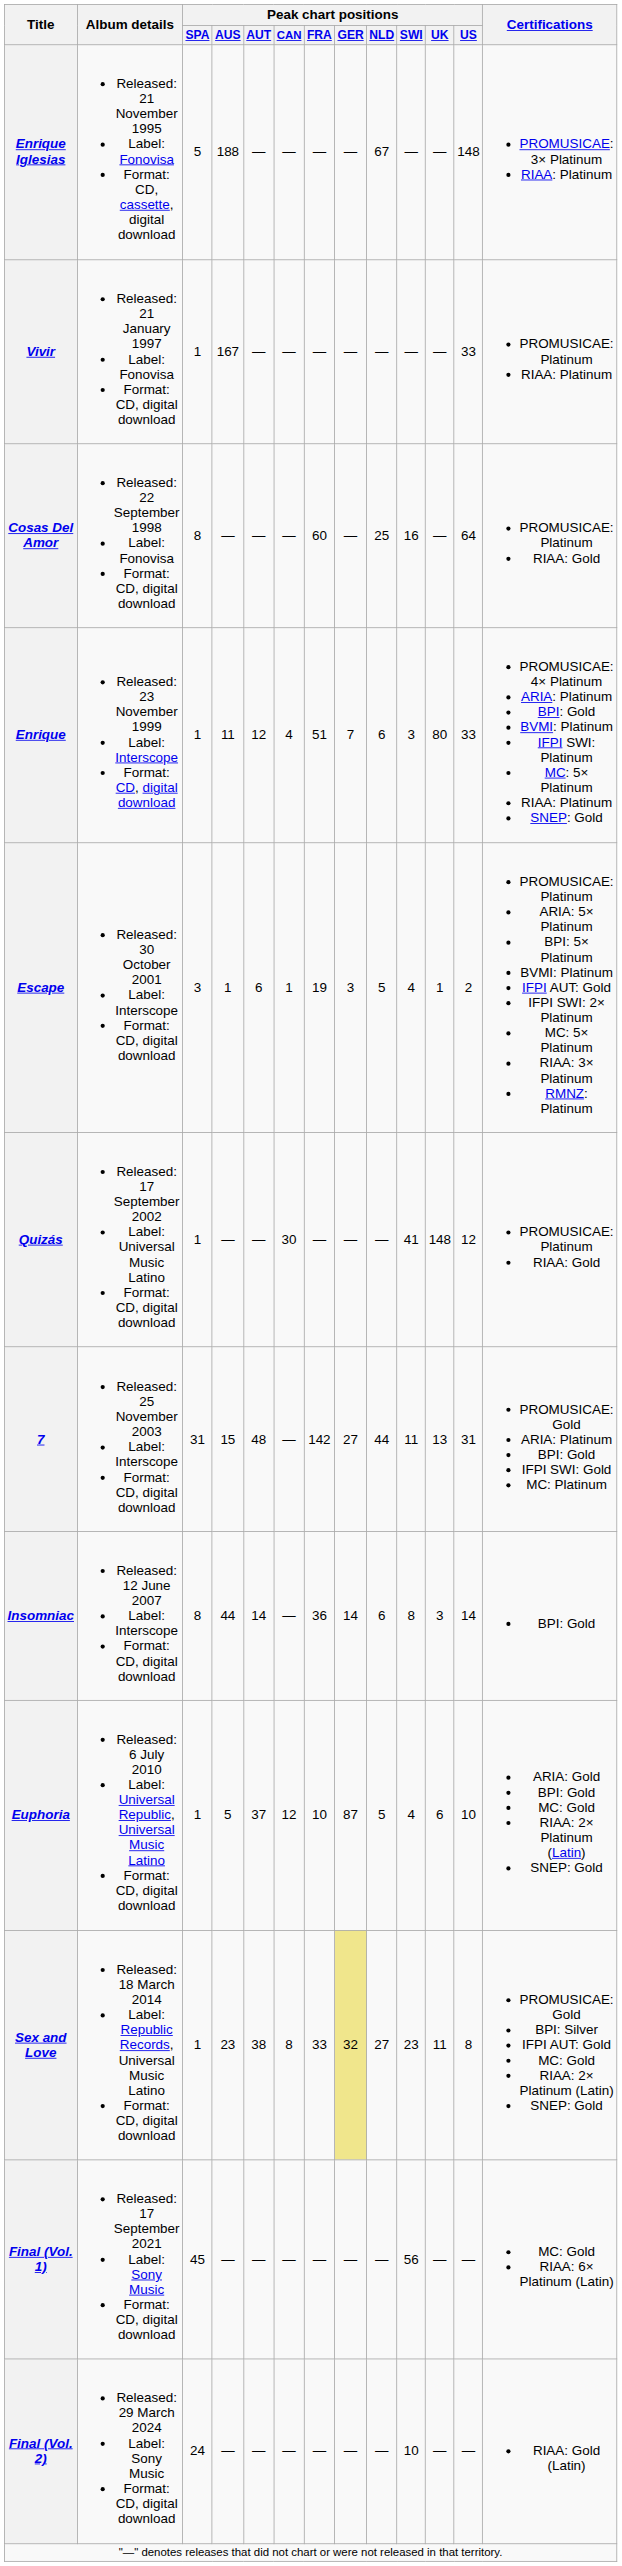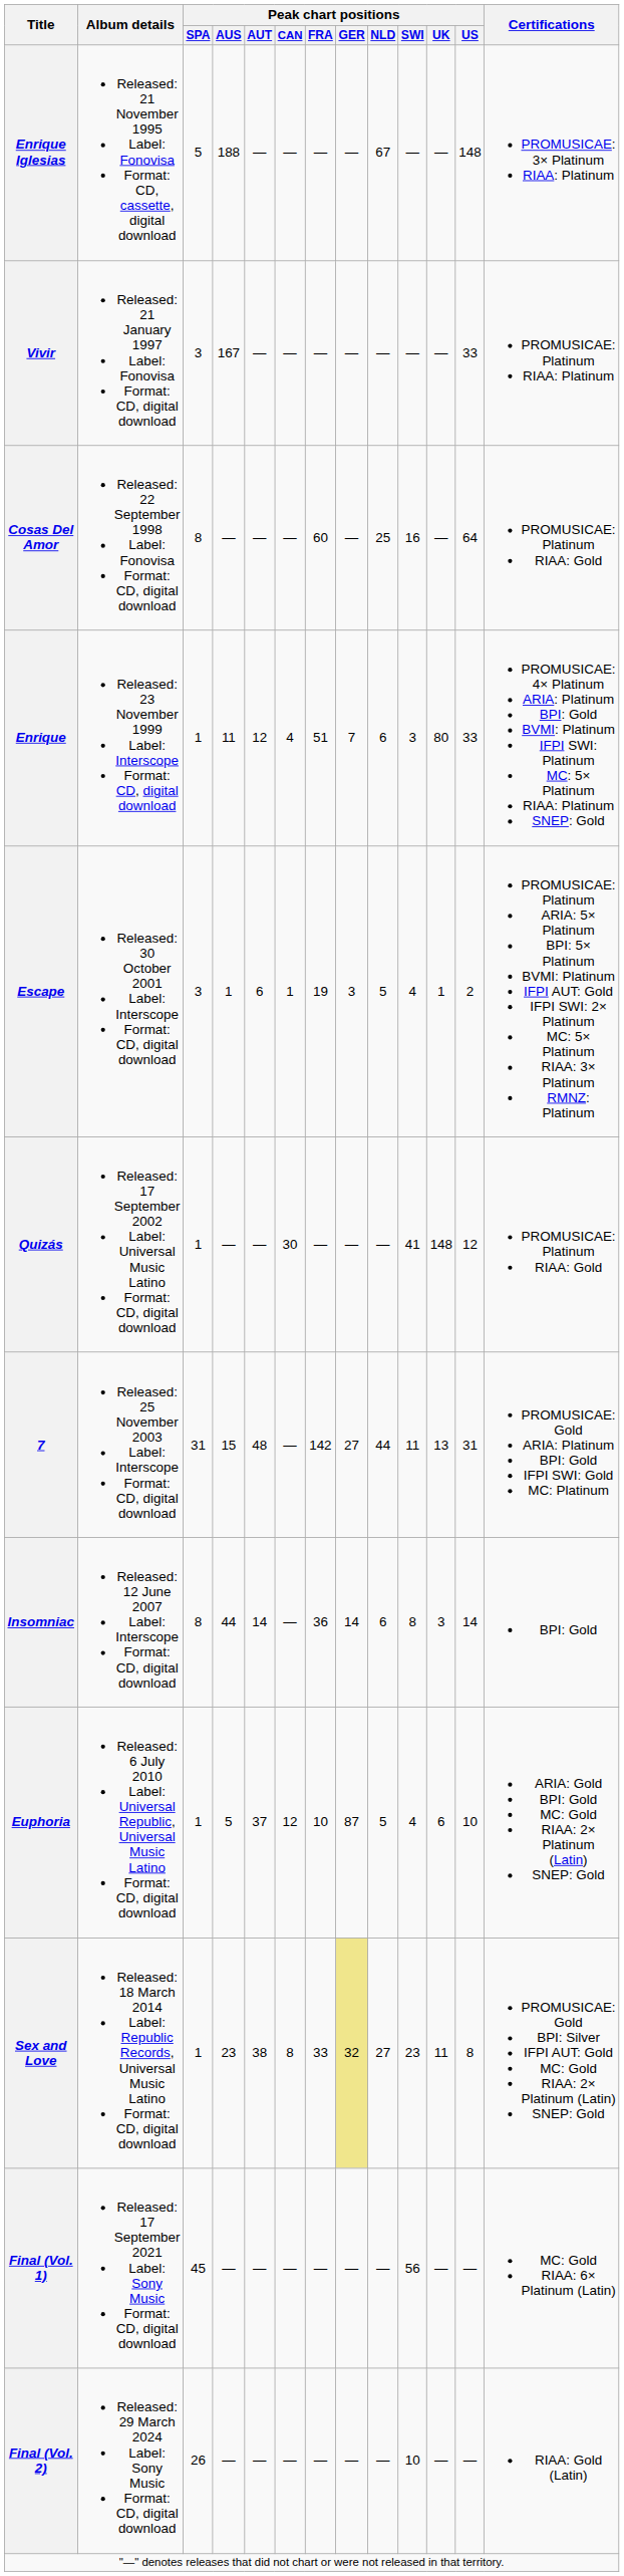Vivir | Peak chart positions / SPA: 1 -> 3
Final (Vol. 2) | Peak chart positions / SPA: 24 -> 26
